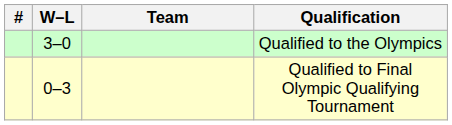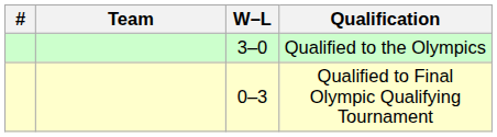columns swapped: Team <-> W–L
